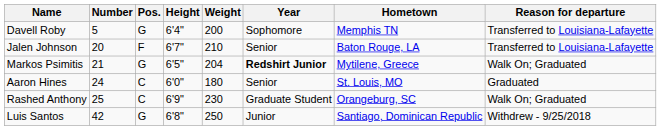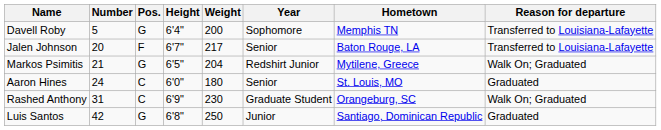Jalen Johnson | Weight: 210 -> 217
Markos Psimitis | Year: bold -> normal
Rashed Anthony | Number: 25 -> 31
Luis Santos | Reason for departure: Withdrew - 9/25/2018 -> Graduated
